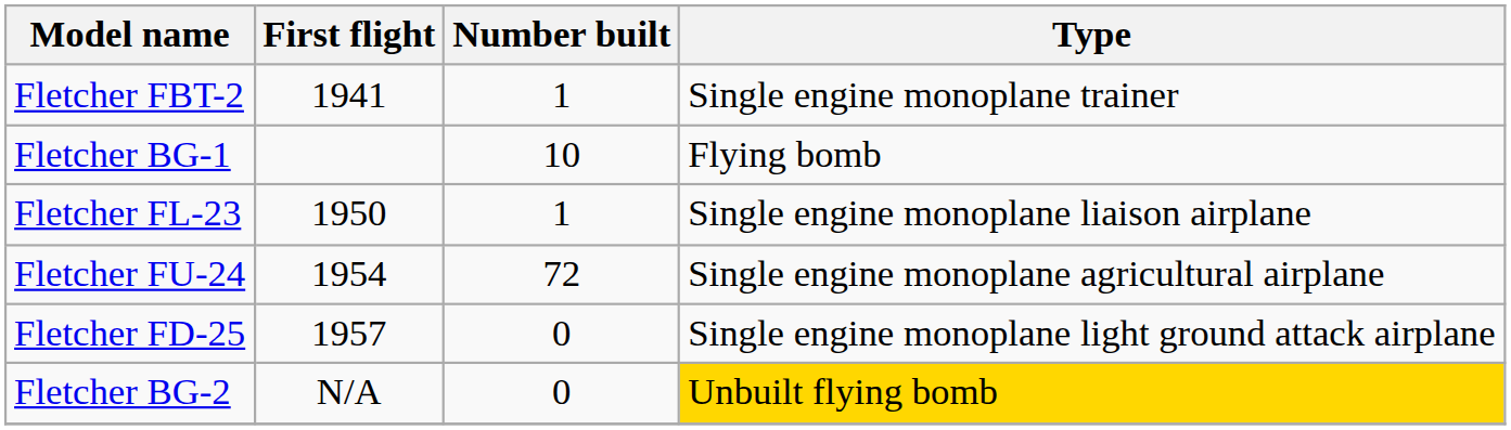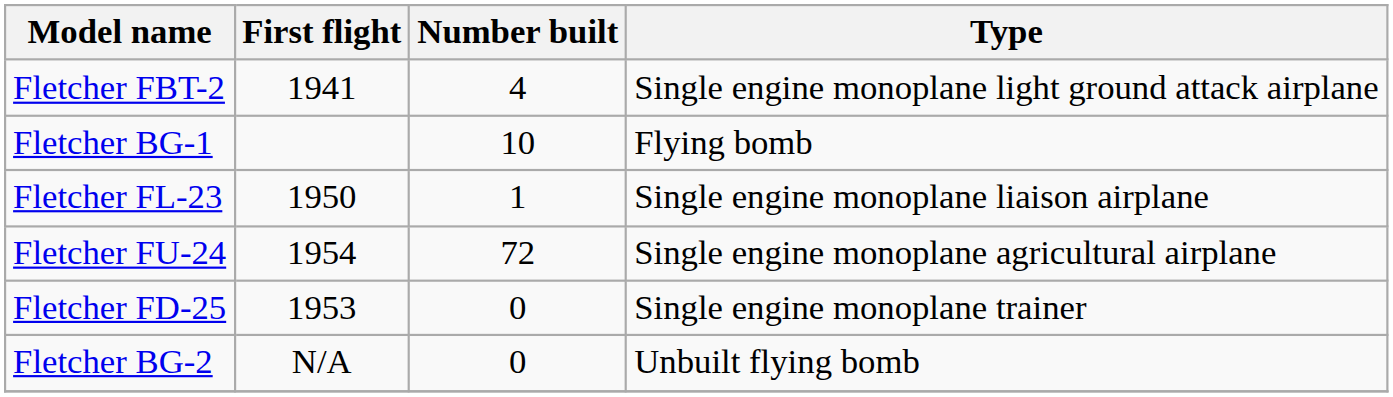Fletcher FBT-2 | Number built: 1 -> 4
Fletcher FBT-2 | Type: Single engine monoplane trainer -> Single engine monoplane light ground attack airplane
Fletcher FD-25 | First flight: 1957 -> 1953
Fletcher FD-25 | Type: Single engine monoplane light ground attack airplane -> Single engine monoplane trainer
Fletcher BG-2 | Type: gold background -> no background
